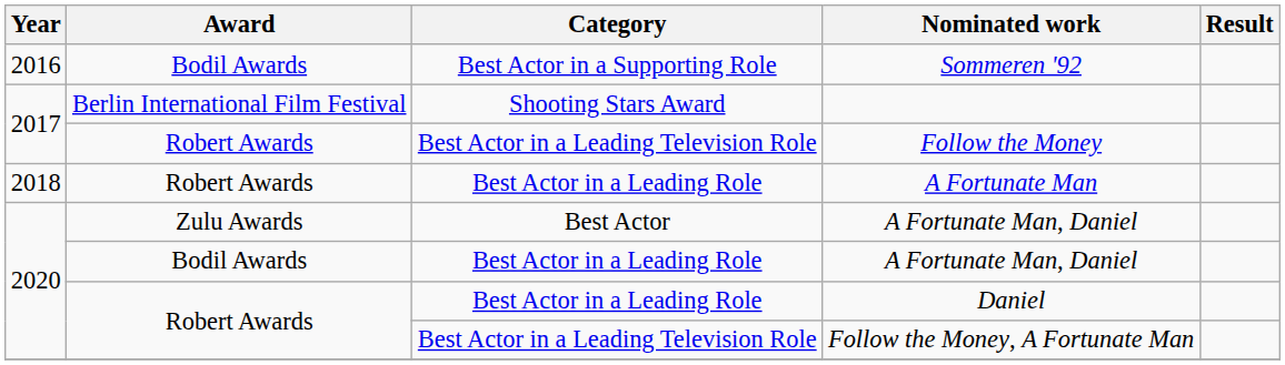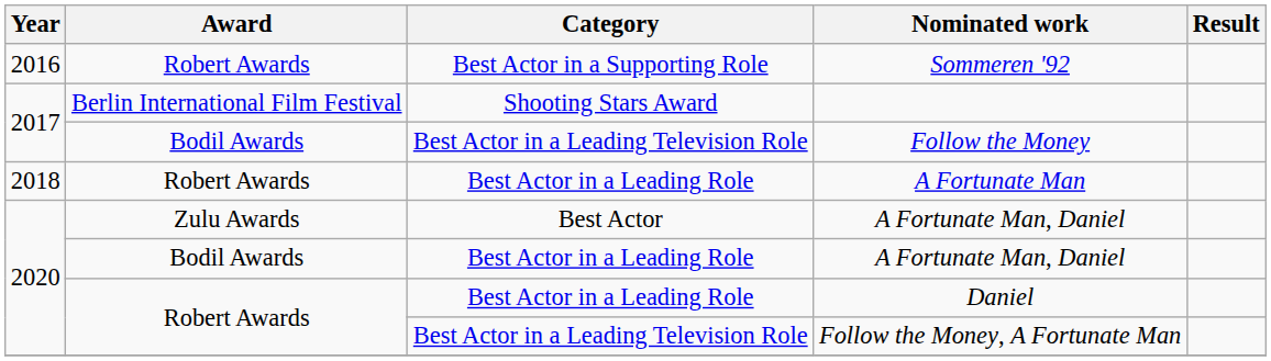Sommeren '92 | Award: Bodil Awards -> Robert Awards
Follow the Money | Award: Robert Awards -> Bodil Awards
